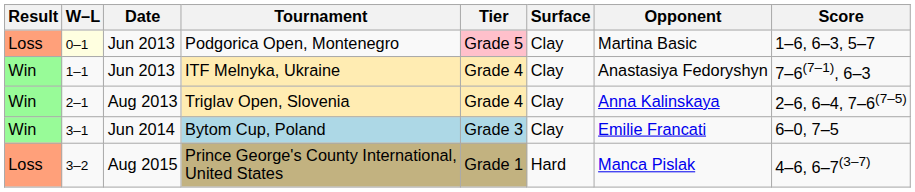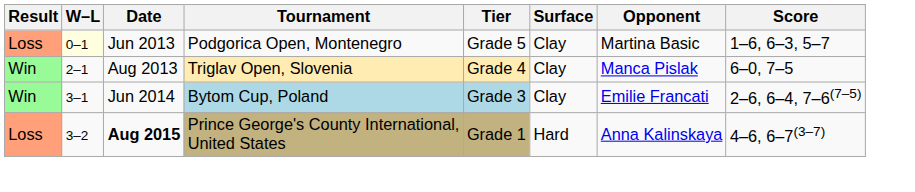Podgorica Open, Montenegro | Tier: pink background -> no background
- row: Win | 1–1 | Jun 2013 | ITF Melnyka, Ukraine | Grade 4 | Clay | Anastasiya Fedoryshyn | 7–6(7–1), 6–3
Triglav Open, Slovenia | Opponent: Anna Kalinskaya -> Manca Pislak
Triglav Open, Slovenia | Score: 2–6, 6–4, 7–6(7–5) -> 6–0, 7–5
Bytom Cup, Poland | Score: 6–0, 7–5 -> 2–6, 6–4, 7–6(7–5)
Prince George's County International, United States | Date: normal -> bold
Prince George's County International, United States | Opponent: Manca Pislak -> Anna Kalinskaya
